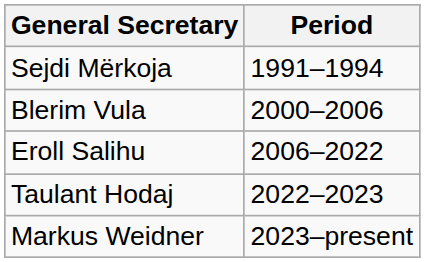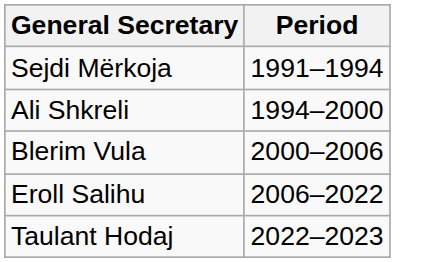+ row: Ali Shkreli | 1994–2000
- row: Markus Weidner | 2023–present
